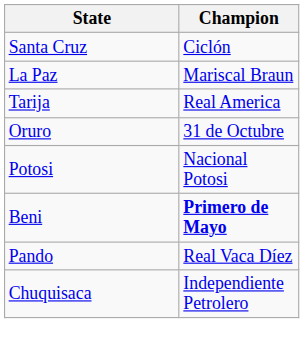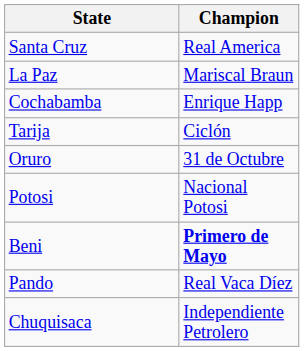Santa Cruz | Champion: Ciclón -> Real America
+ row: Cochabamba | Enrique Happ
Tarija | Champion: Real America -> Ciclón
